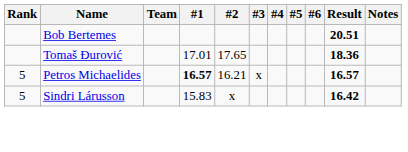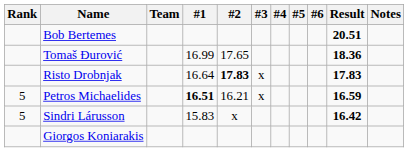Tomaš Đurović | #1: 17.01 -> 16.99
+ row: Risto Drobnjak | 16.64 | 17.83 | x | 17.83
Petros Michaelides | #1: 16.57 -> 16.51
Petros Michaelides | Result: 16.57 -> 16.59
+ row: Giorgos Koniarakis
